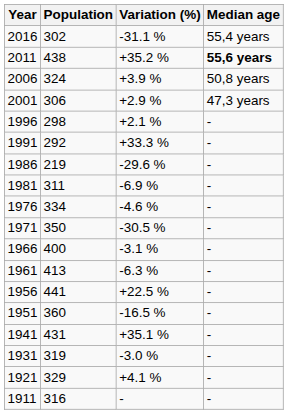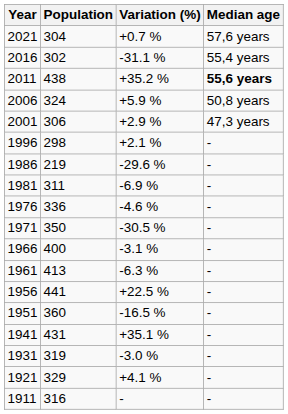+ row: 2021 | 304 | +0.7 % | 57,6 years
2006 | Variation (%): +3.9 % -> +5.9 %
- row: 1991 | 292 | +33.3 % | -
1976 | Population: 334 -> 336
